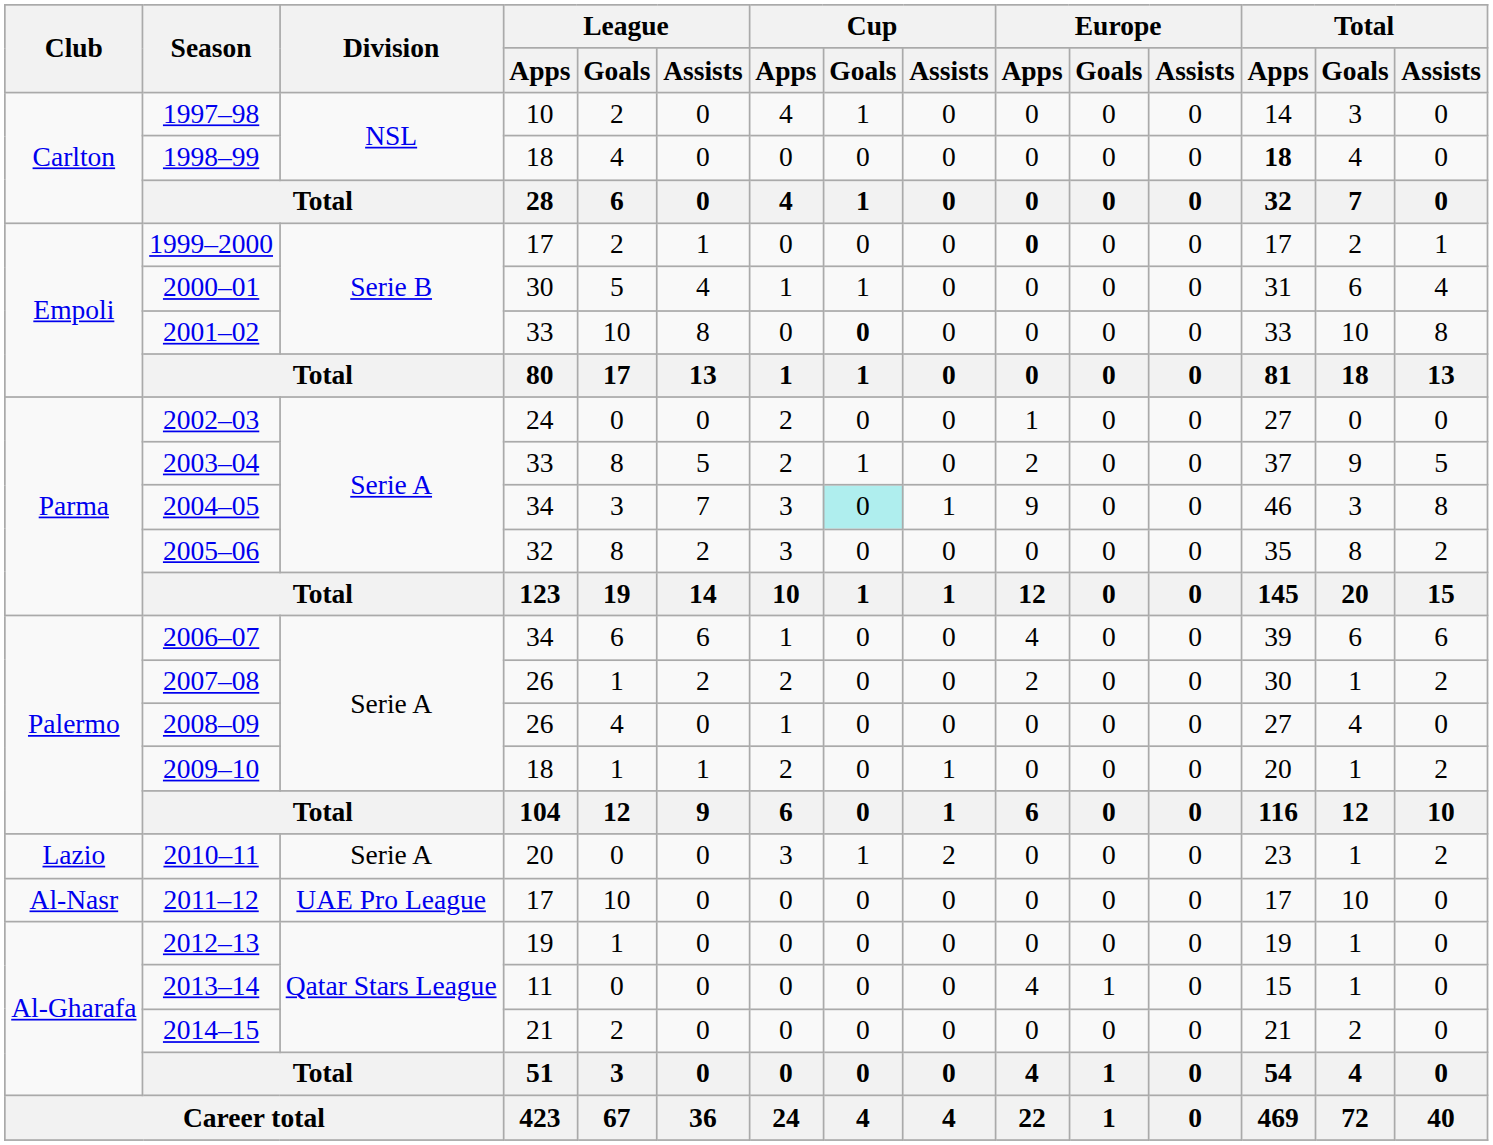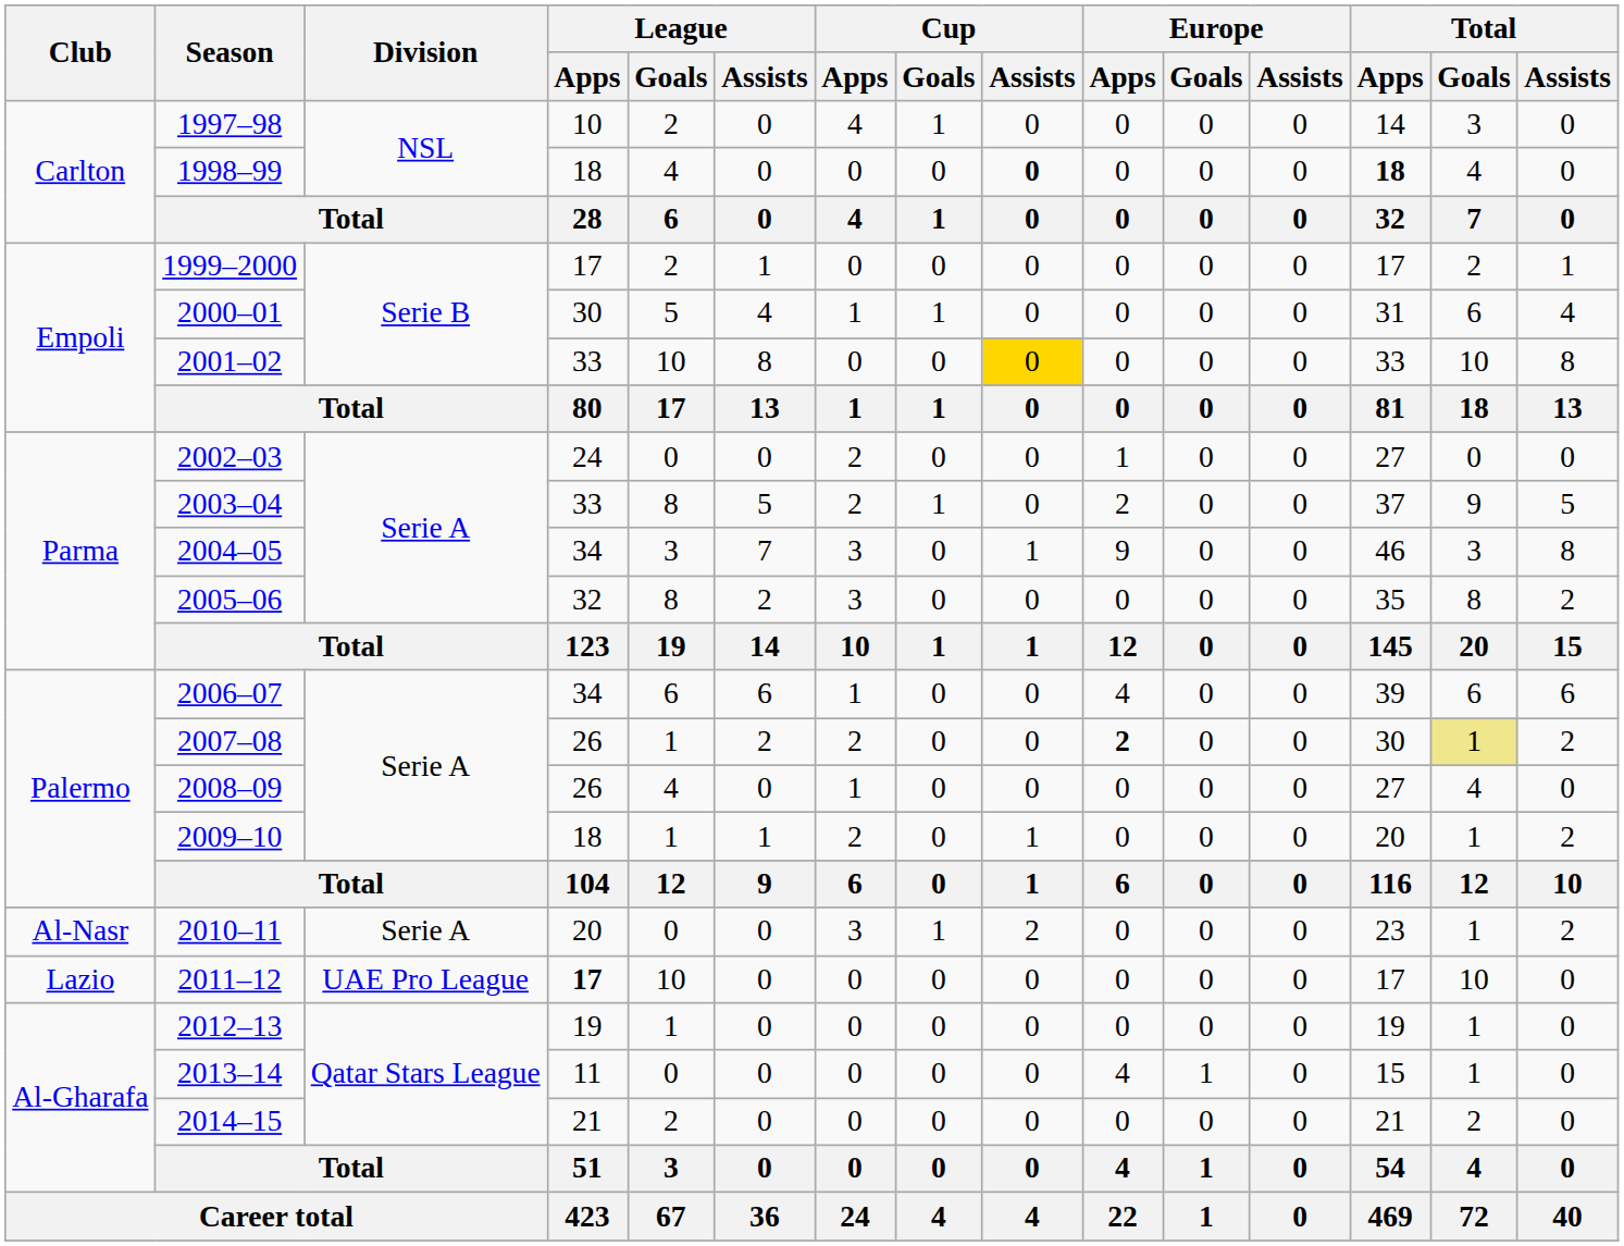1998–99 | Cup / Assists: normal -> bold
1999–2000 | Europe / Apps: bold -> normal
2001–02 | Cup / Goals: bold -> normal
2001–02 | Cup / Assists: no background -> gold background
2004–05 | Cup / Goals: paleturquoise background -> no background
2007–08 | Europe / Apps: normal -> bold
2007–08 | Total / Goals: no background -> khaki background
2010–11 | Club: Lazio -> Al-Nasr
2011–12 | Club: Al-Nasr -> Lazio
2011–12 | League / Apps: normal -> bold
